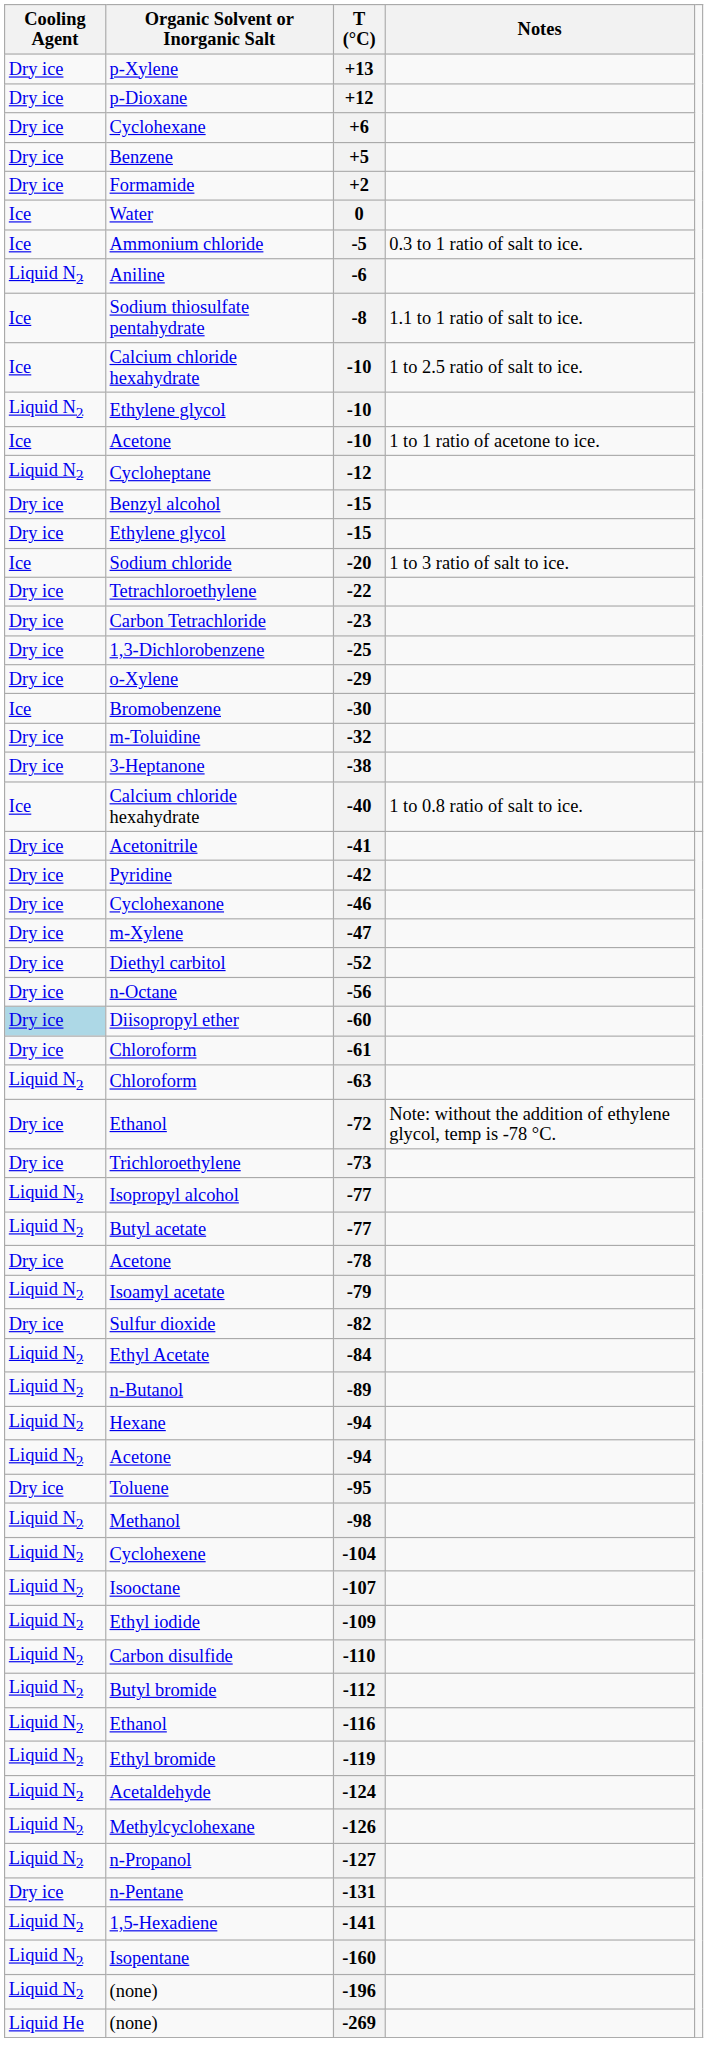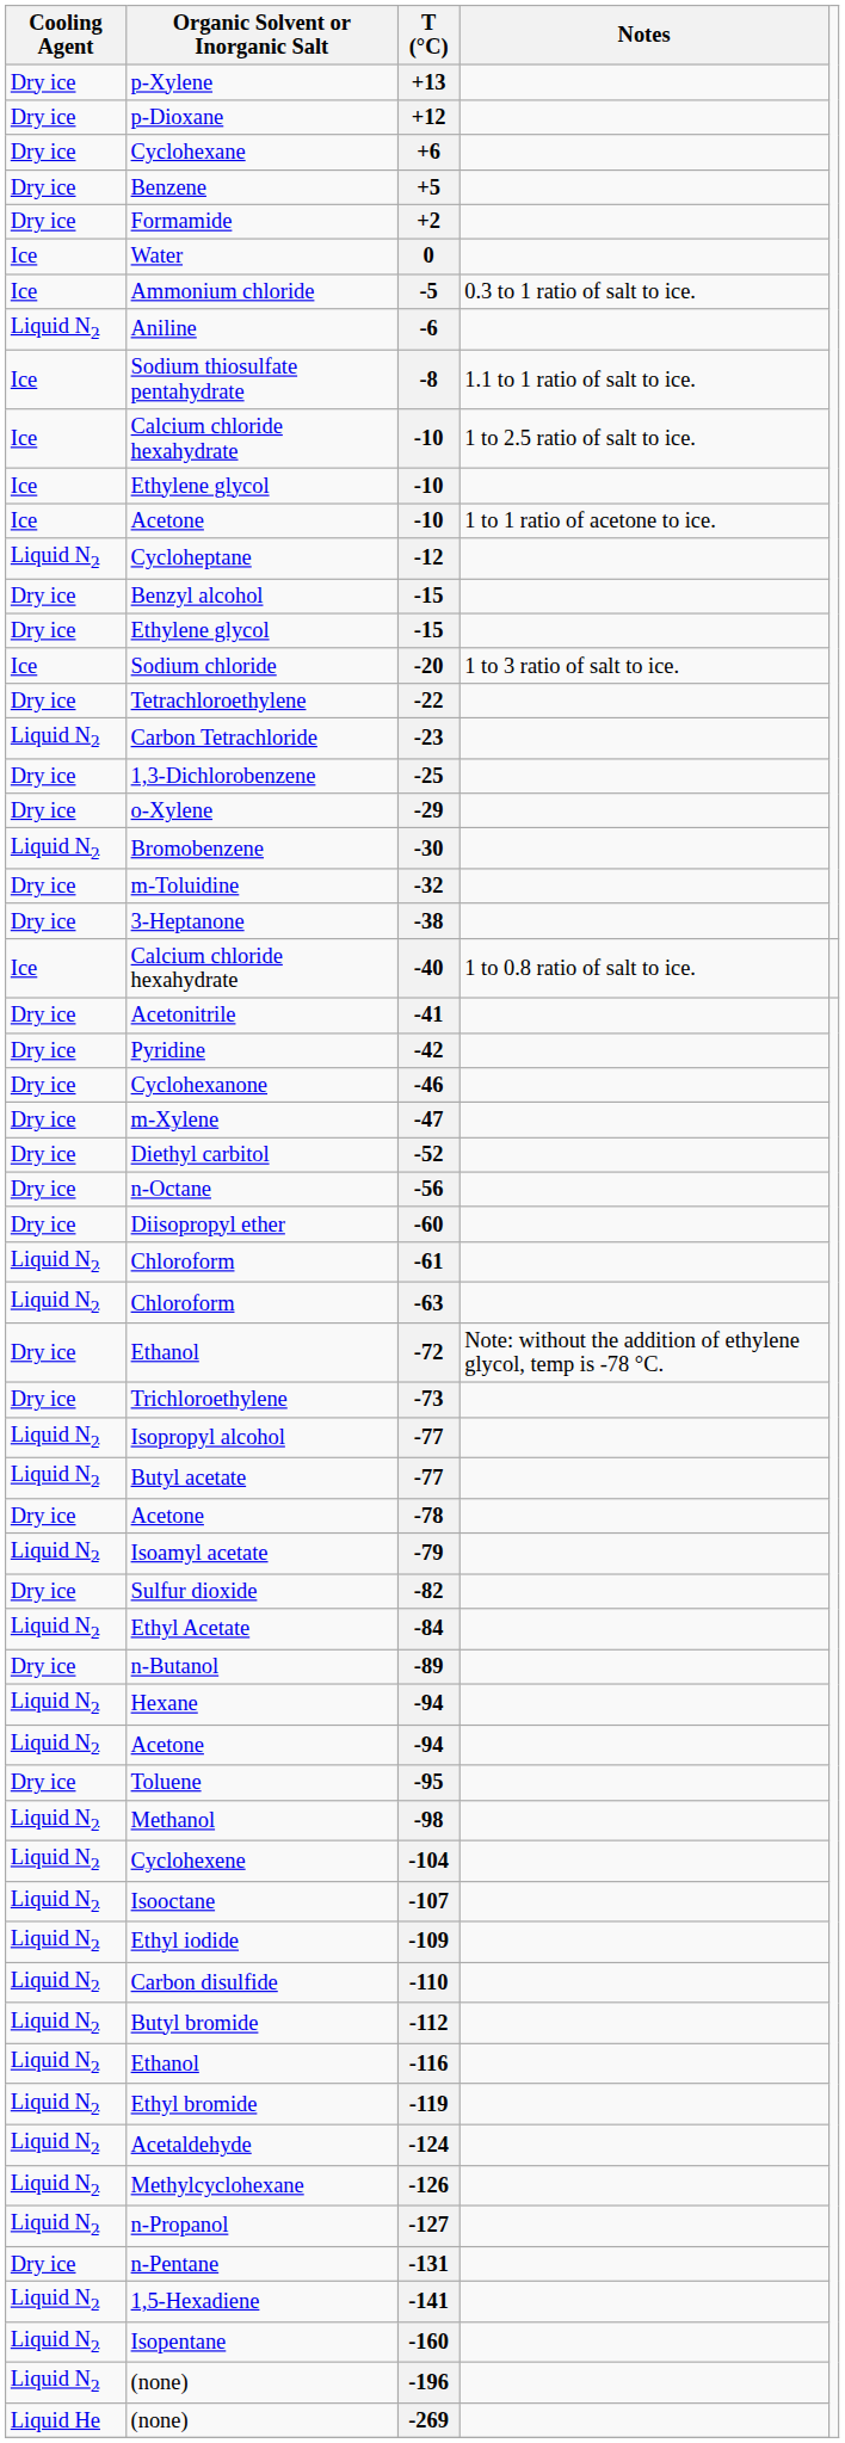Ethylene glycol / -10 | Cooling Agent: Liquid N2 -> Ice
-23 | Cooling Agent: Dry ice -> Liquid N2
-30 | Cooling Agent: Ice -> Liquid N2
-60 | Cooling Agent: lightblue background -> no background
-61 | Cooling Agent: Dry ice -> Liquid N2
-89 | Cooling Agent: Liquid N2 -> Dry ice
